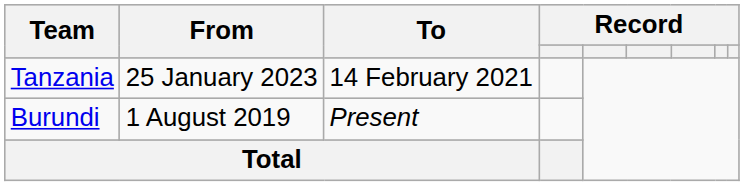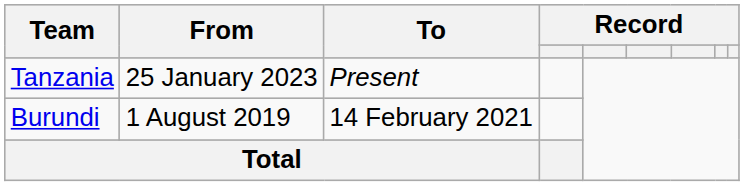Tanzania | To: 14 February 2021 -> Present
Burundi | To: Present -> 14 February 2021
